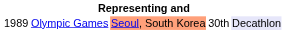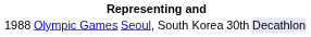Olympic Games | column 1: 1989 -> 1988
Olympic Games | column 3: lightsalmon background -> no background
